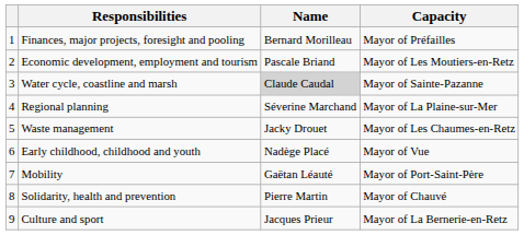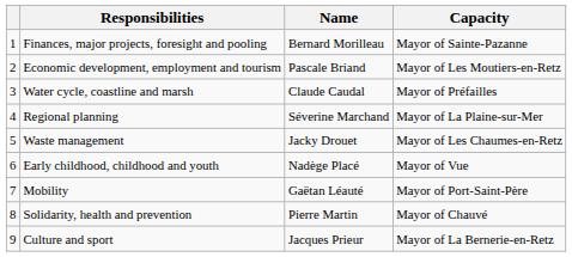Finances, major projects, foresight and pooling | Capacity: Mayor of Préfailles -> Mayor of Sainte-Pazanne
Water cycle, coastline and marsh | Name: lightgrey background -> no background
Water cycle, coastline and marsh | Capacity: Mayor of Sainte-Pazanne -> Mayor of Préfailles
